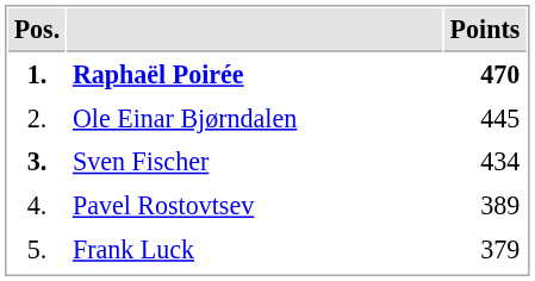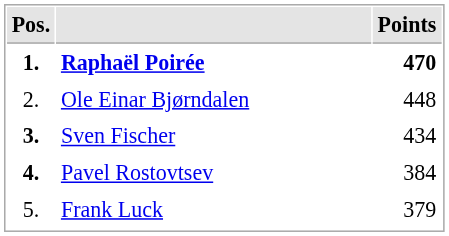Ole Einar Bjørndalen | Points: 445 -> 448
Pavel Rostovtsev | Pos.: normal -> bold
Pavel Rostovtsev | Points: 389 -> 384
